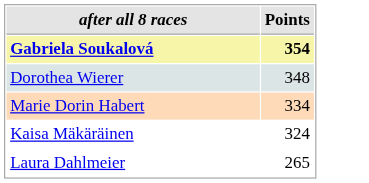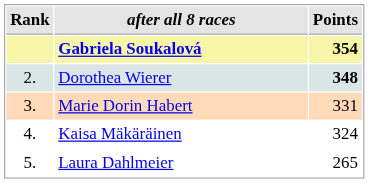+ column: Rank | 2. | 3. | 4. | 5.
Dorothea Wierer | Points: normal -> bold
Marie Dorin Habert | Points: 334 -> 331
